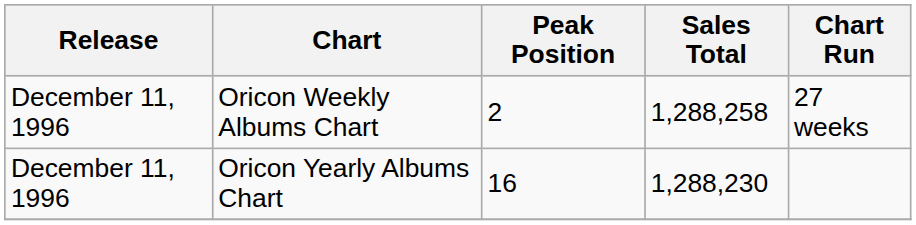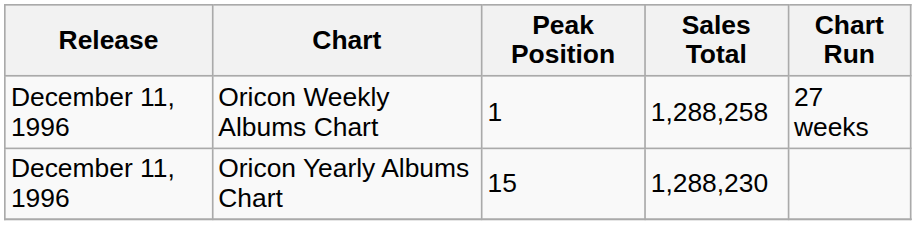Oricon Weekly Albums Chart | Peak Position: 2 -> 1
Oricon Yearly Albums Chart | Peak Position: 16 -> 15
